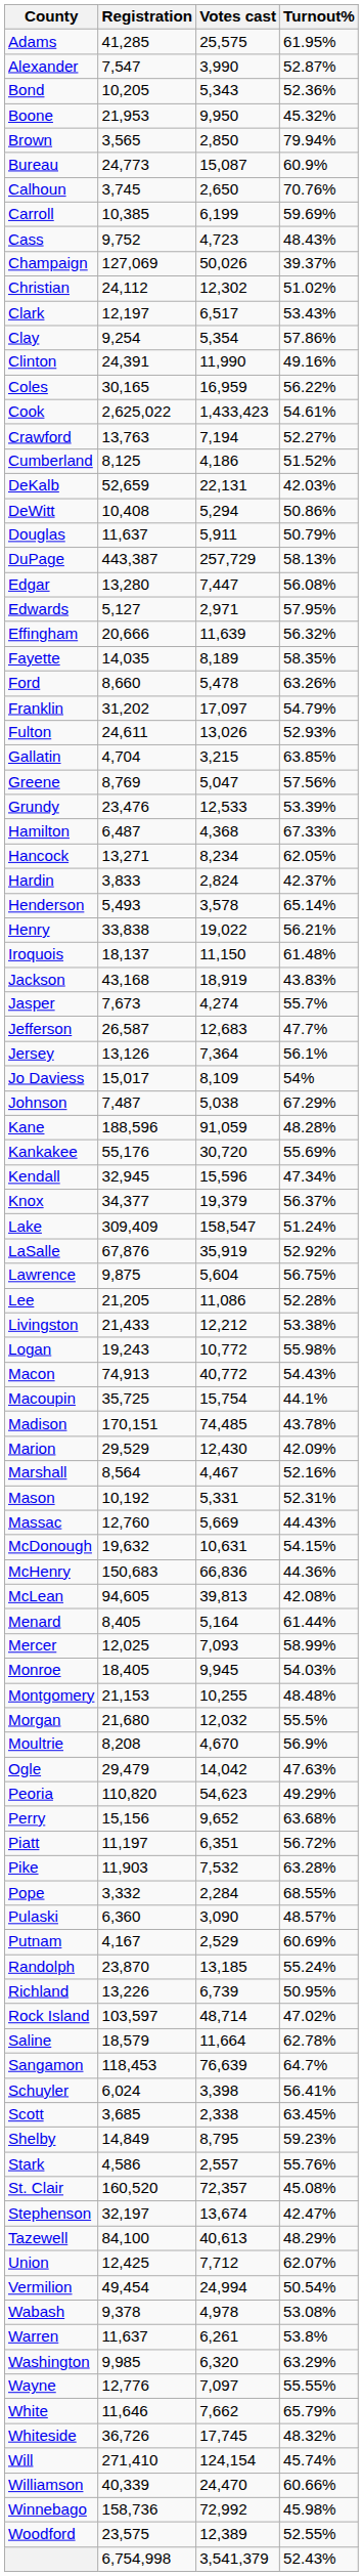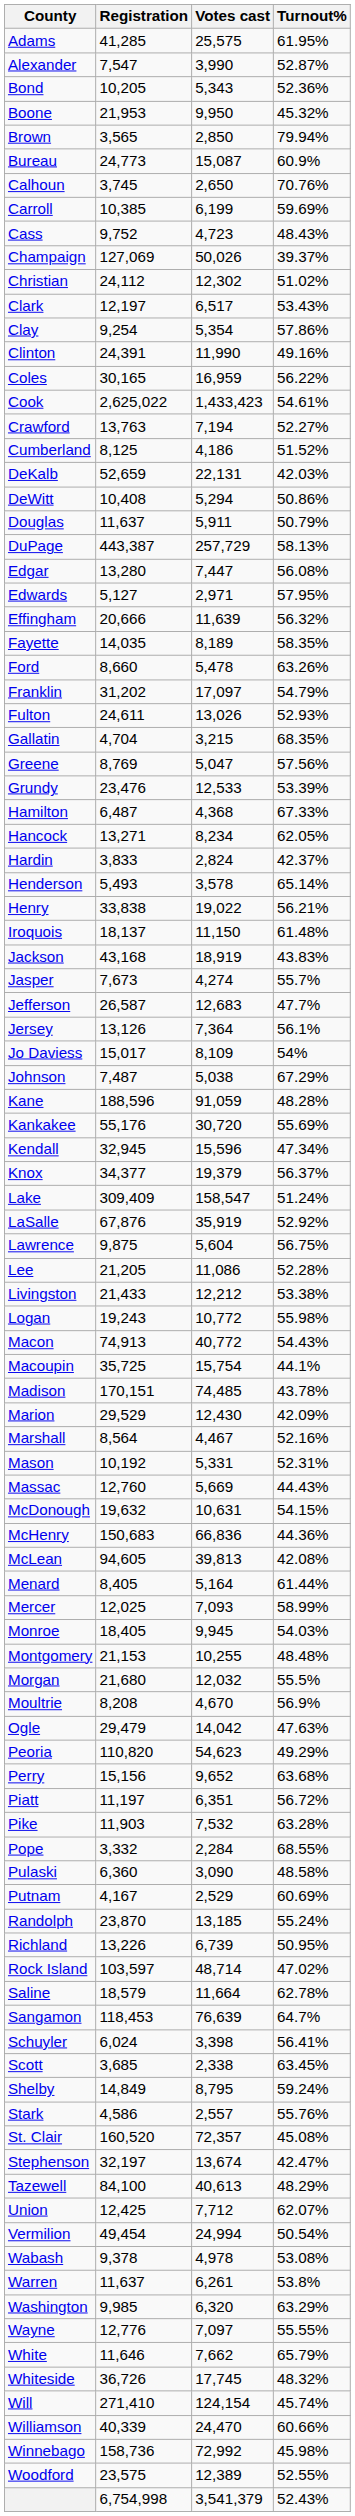Gallatin | Turnout%: 63.85% -> 68.35%
Pulaski | Turnout%: 48.57% -> 48.58%
Shelby | Turnout%: 59.23% -> 59.24%
